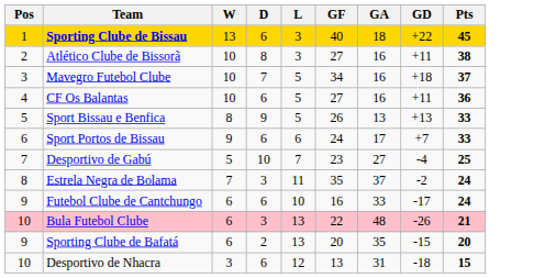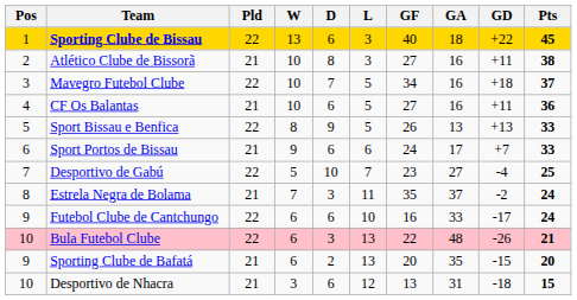+ column: Pld | 22 | 21 | 22 | 21 | 22 | 21 | 22 | 21 | 22 | 22 | 21 | 21
